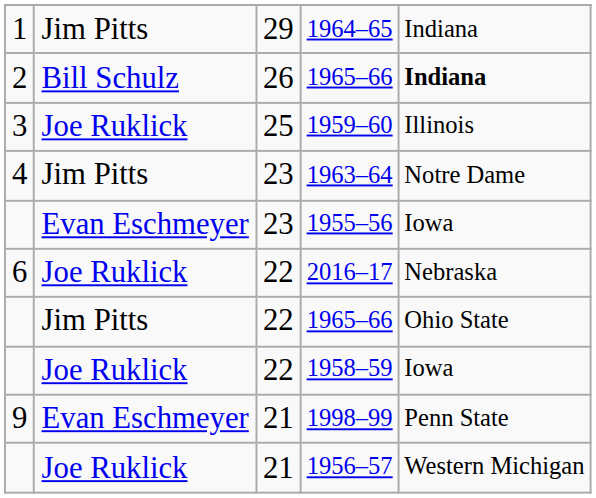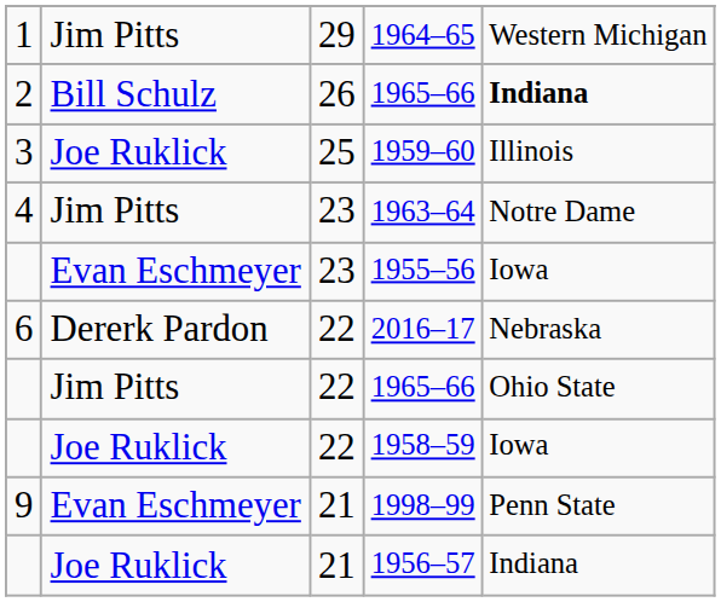1964–65 | column 5: Indiana -> Western Michigan
2016–17 | column 2: Joe Ruklick -> Dererk Pardon
1956–57 | column 5: Western Michigan -> Indiana
